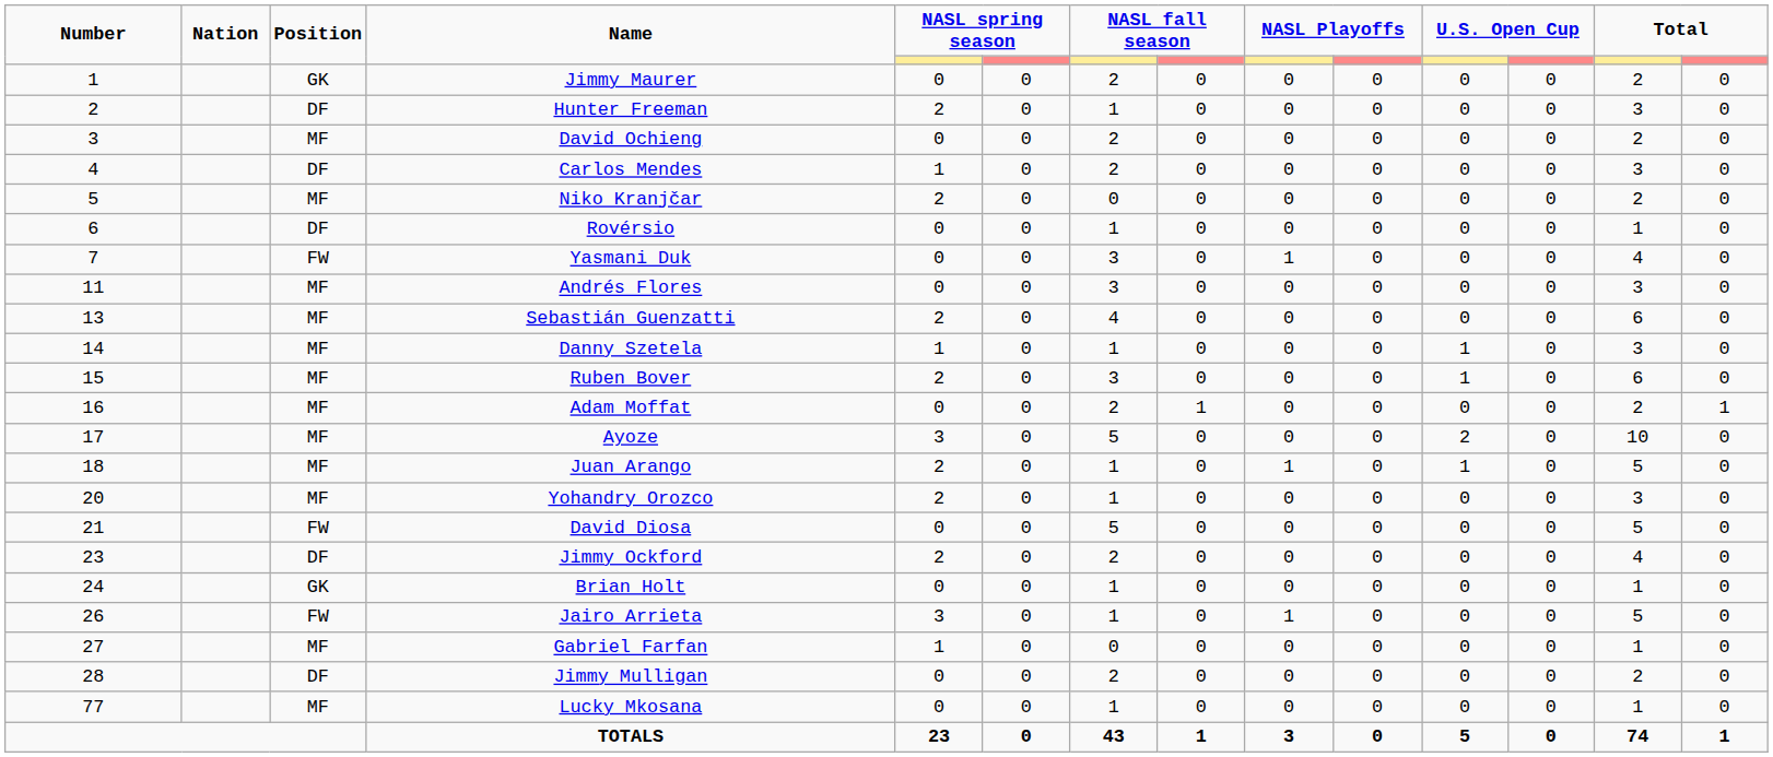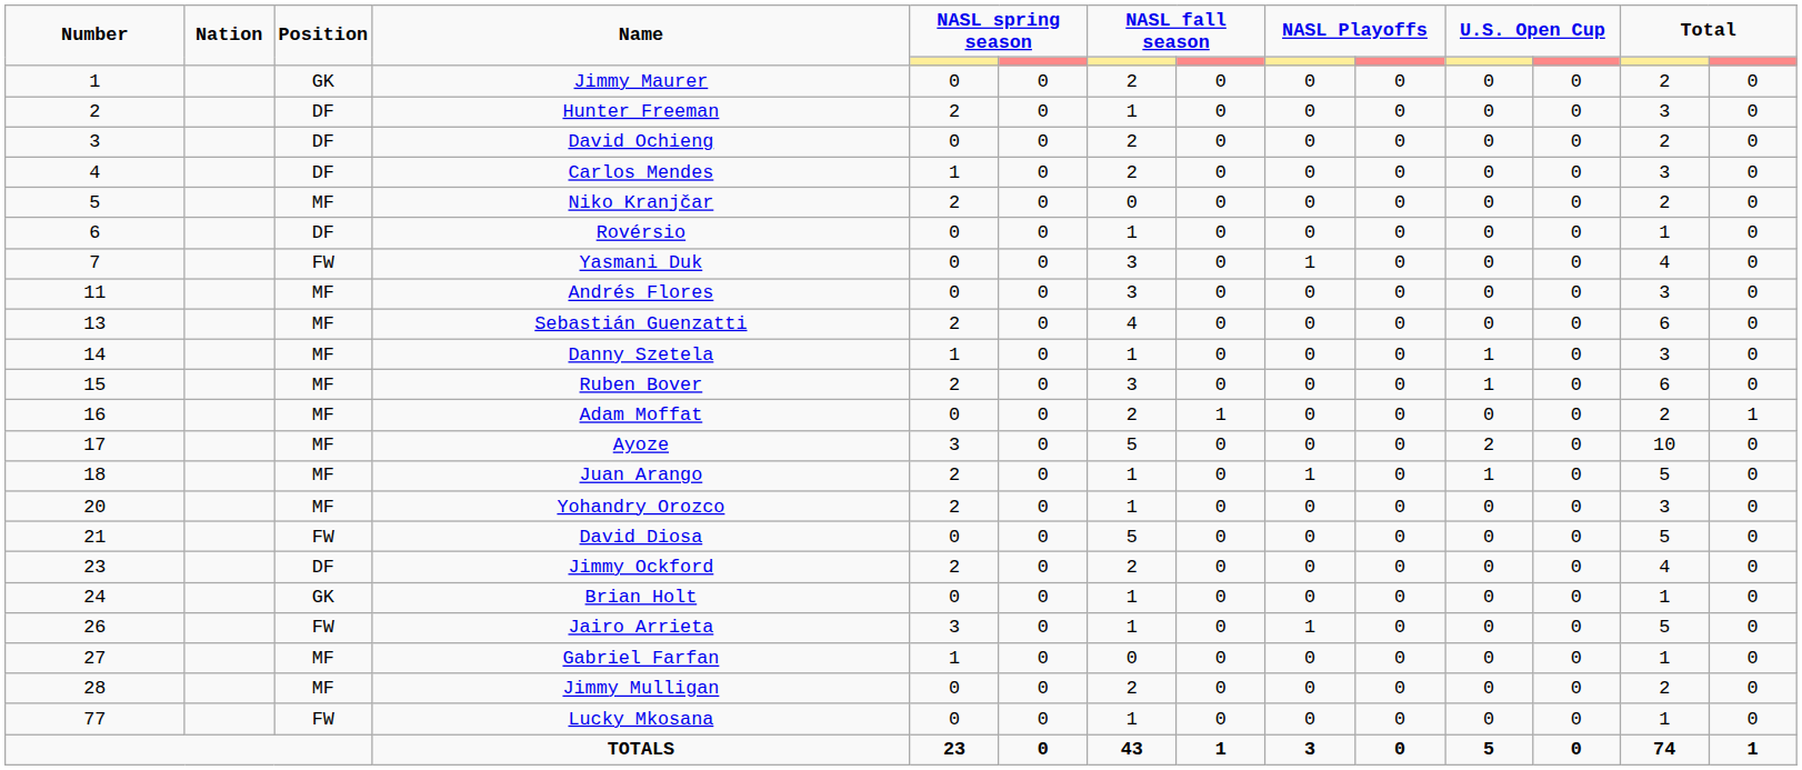David Ochieng | Position: MF -> DF
Jimmy Mulligan | Position: DF -> MF
Lucky Mkosana | Position: MF -> FW
